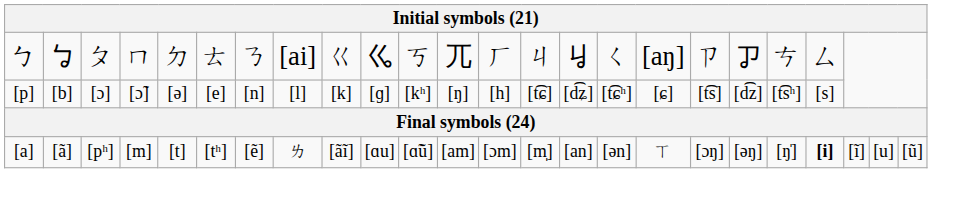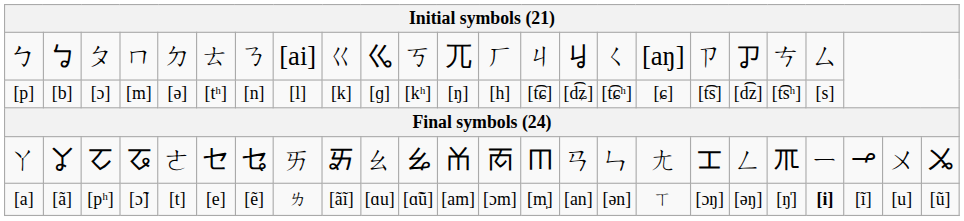[p] | column 4: [ɔ̃] -> [m]
[p] | column 6: [e] -> [tʰ]
+ row: ㄚ | ㆩ | ㆦ | ㆧ | ㄜ | ㆤ | ㆥ | ㄞ | ㆮ | ㄠ | ㆯ | ㆰ | ㆱ | ㆬ | ㄢ | ㄣ | ㄤ | ㆲ | ㄥ | ㆭ | ㄧ | ㆪ | ㄨ | ㆫ
[a] | column 4: [m] -> [ɔ̃]
[a] | column 6: [tʰ] -> [e]
